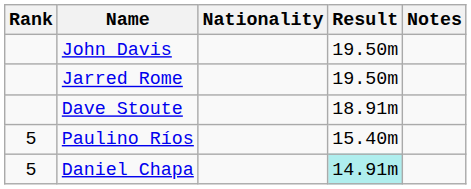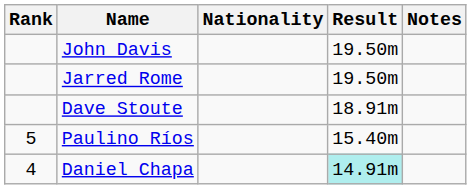Daniel Chapa | Rank: 5 -> 4
